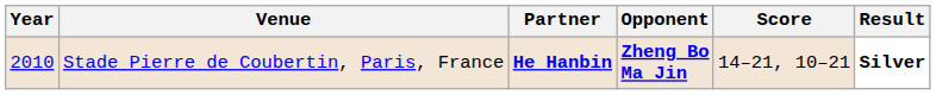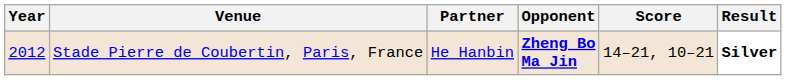Stade Pierre de Coubertin, Paris, France | Year: 2010 -> 2012
Stade Pierre de Coubertin, Paris, France | Partner: bold -> normal
